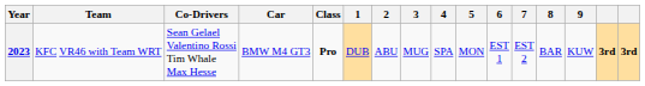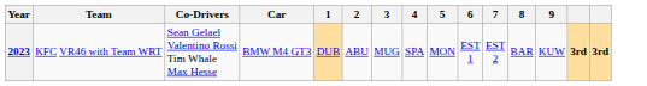- column: Class | Pro
